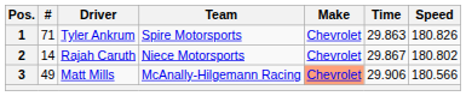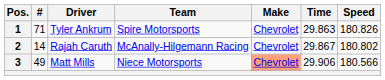2 | Team: Niece Motorsports -> McAnally-Hilgemann Racing
3 | Team: McAnally-Hilgemann Racing -> Niece Motorsports
